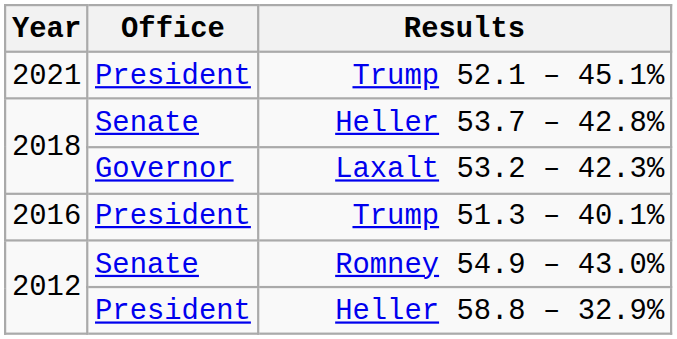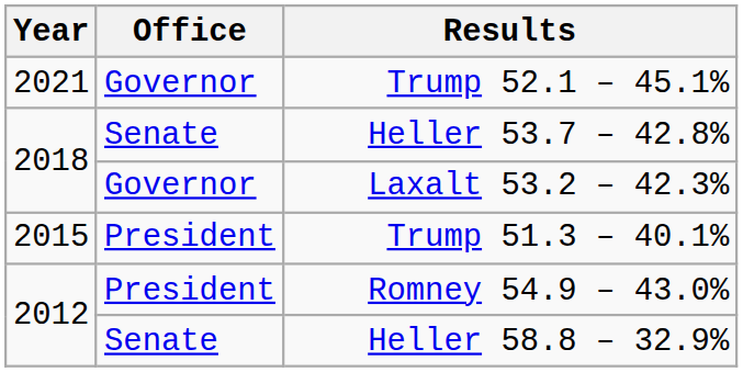Trump 52.1 – 45.1% | Office: President -> Governor
Trump 51.3 – 40.1% | Year: 2016 -> 2015
Romney 54.9 – 43.0% | Office: Senate -> President
Heller 58.8 – 32.9% | Office: President -> Senate
